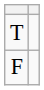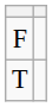rows swapped: F <-> T
